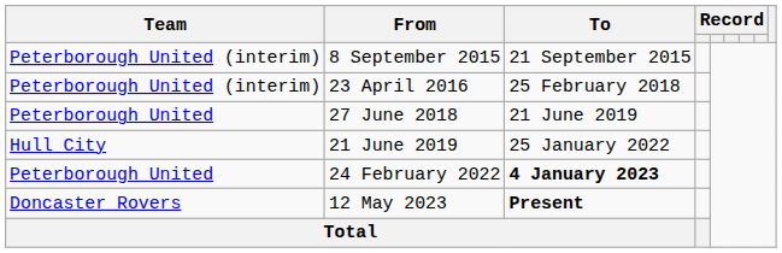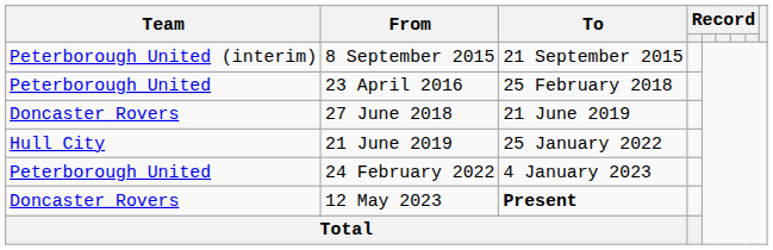23 April 2016 | Team: Peterborough United (interim) -> Peterborough United
27 June 2018 | Team: Peterborough United -> Doncaster Rovers
24 February 2022 | To: bold -> normal
